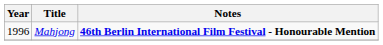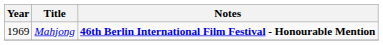Mahjong | Year: 1996 -> 1969
